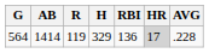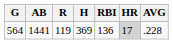564 | AB: 1414 -> 1441
564 | H: 329 -> 369
